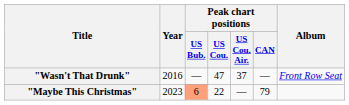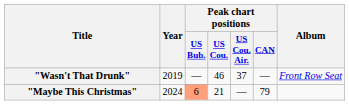"Wasn't That Drunk" | Year: 2016 -> 2019
"Wasn't That Drunk" | Peak chart positions / US Cou.: 47 -> 46
"Maybe This Christmas" | Year: 2023 -> 2024
"Maybe This Christmas" | Peak chart positions / US Cou.: 22 -> 21
